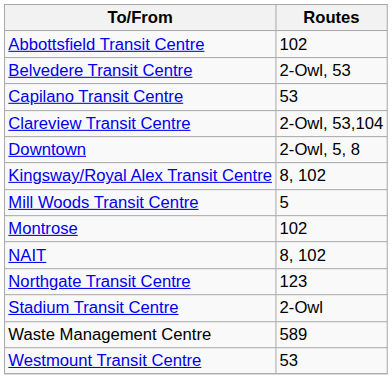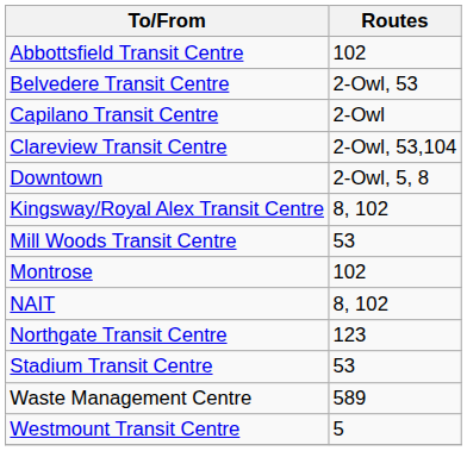Capilano Transit Centre | Routes: 53 -> 2-Owl
Mill Woods Transit Centre | Routes: 5 -> 53
Stadium Transit Centre | Routes: 2-Owl -> 53
Westmount Transit Centre | Routes: 53 -> 5
